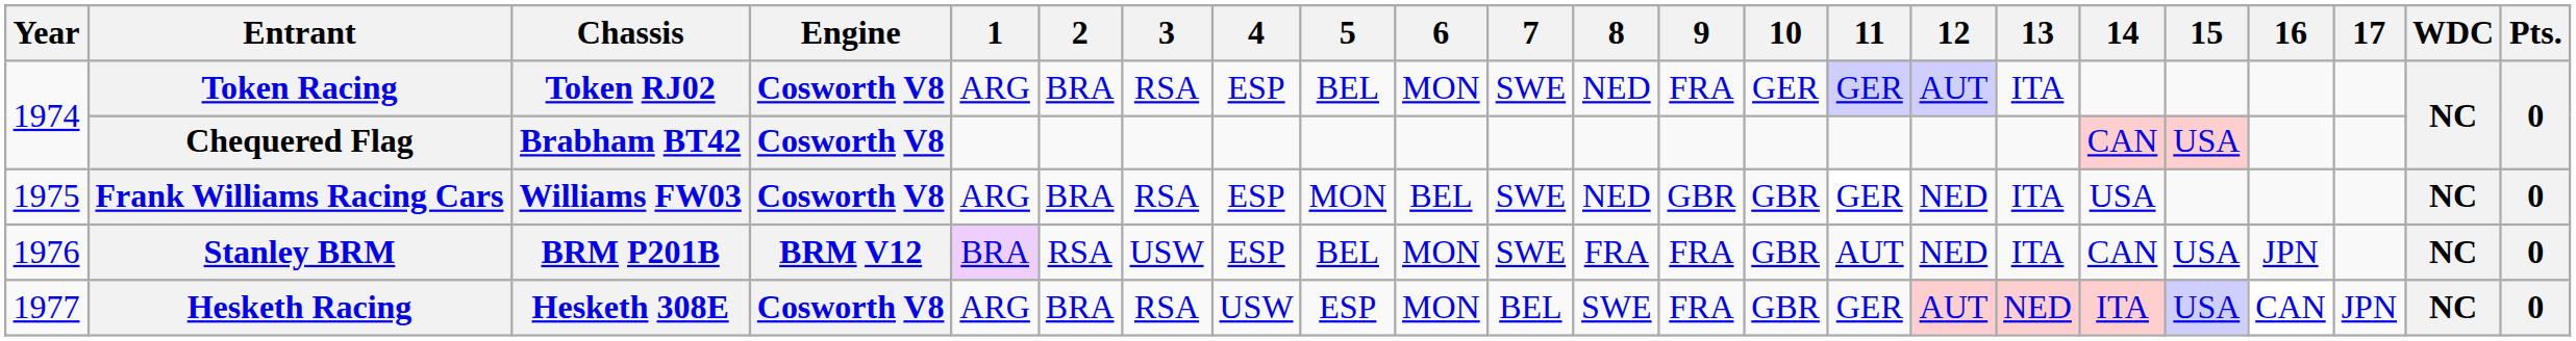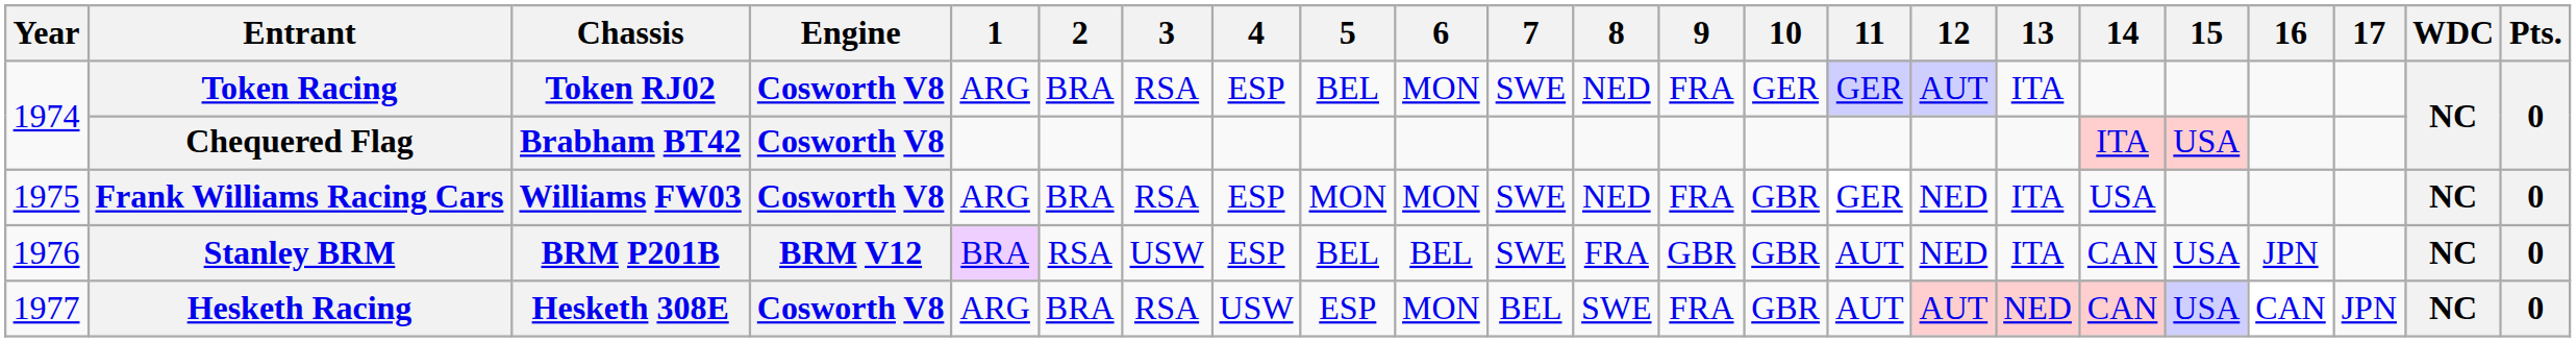Chequered Flag | 14: CAN -> ITA
Frank Williams Racing Cars | 6: BEL -> MON
Frank Williams Racing Cars | 9: GBR -> FRA
Stanley BRM | 6: MON -> BEL
Stanley BRM | 9: FRA -> GBR
Hesketh Racing | 11: GER -> AUT
Hesketh Racing | 14: ITA -> CAN
